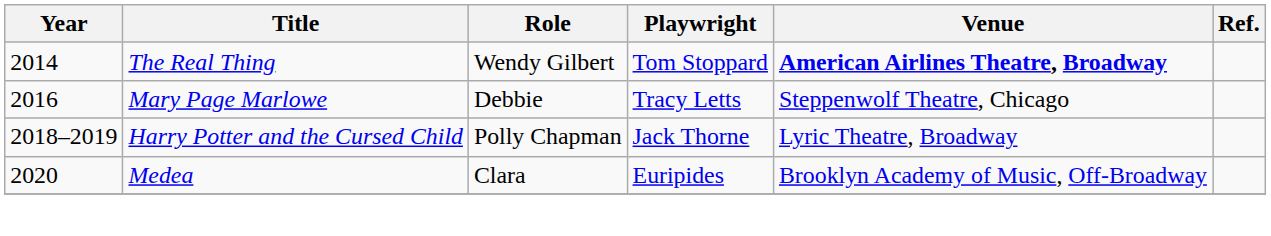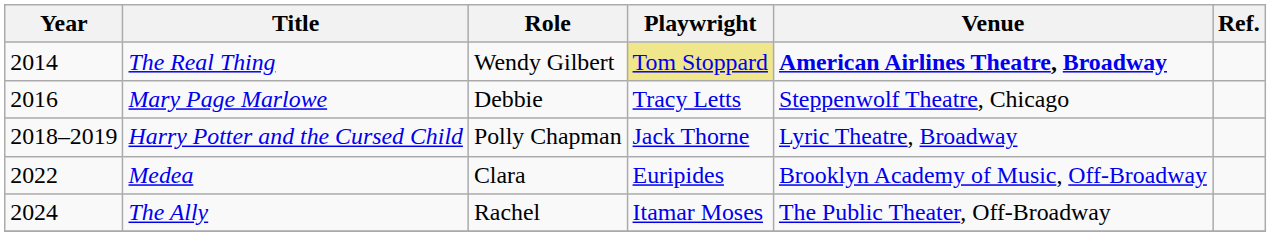The Real Thing | Playwright: no background -> khaki background
Medea | Year: 2020 -> 2022
+ row: 2024 | The Ally | Rachel | Itamar Moses | The Public Theater, Off-Broadway
